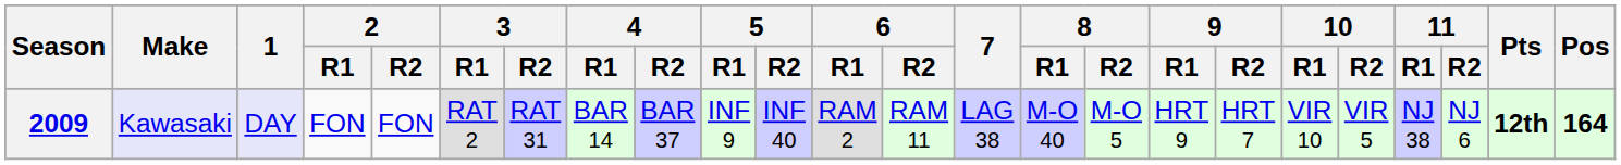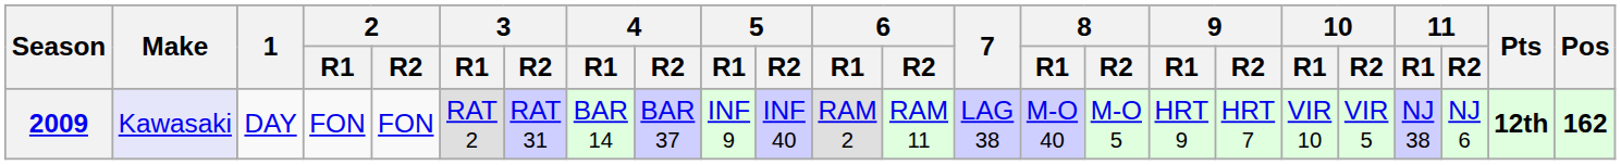2009 | 1: lavender background -> no background
2009 | Pos: 164 -> 162
